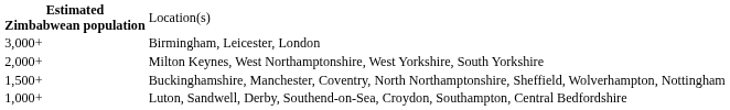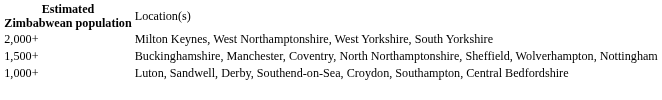- row: 3,000+ | Birmingham, Leicester, London
